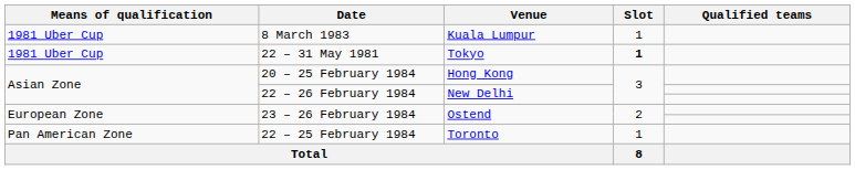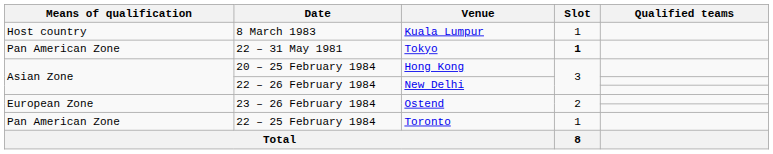8 March 1983 | Means of qualification: 1981 Uber Cup -> Host country
22 – 31 May 1981 | Means of qualification: 1981 Uber Cup -> Pan American Zone
